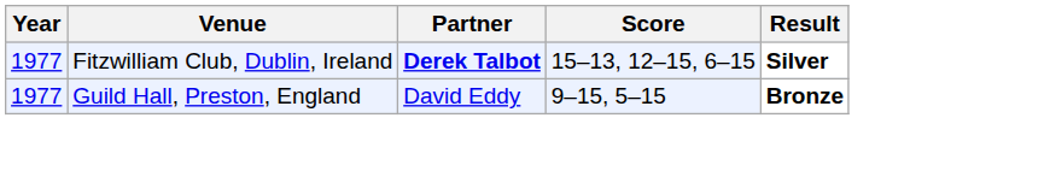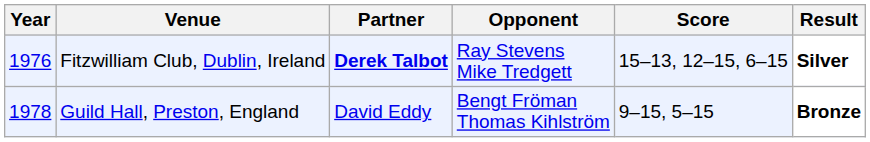+ column: Opponent | Ray Stevens Mike Tredgett | Bengt Fröman Thomas Kihlström
Fitzwilliam Club, Dublin, Ireland | Year: 1977 -> 1976
Guild Hall, Preston, England | Year: 1977 -> 1978
